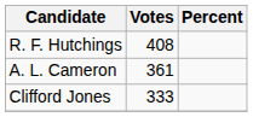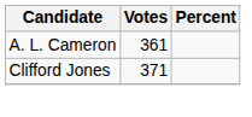- row: R. F. Hutchings | 408
Clifford Jones | Votes: 333 -> 371
